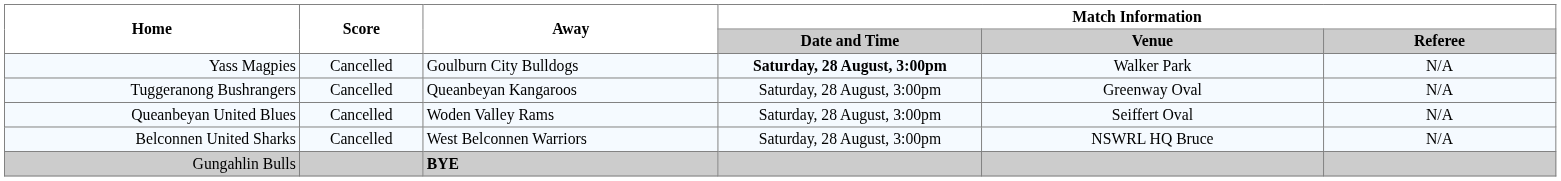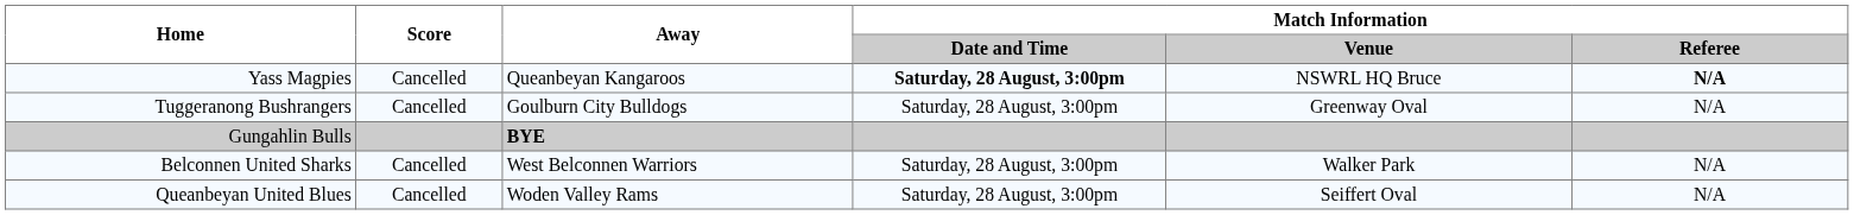Yass Magpies | Away: Goulburn City Bulldogs -> Queanbeyan Kangaroos
Yass Magpies | Match Information / Venue: Walker Park -> NSWRL HQ Bruce
Yass Magpies | Match Information / Referee: normal -> bold
Tuggeranong Bushrangers | Away: Queanbeyan Kangaroos -> Goulburn City Bulldogs
rows swapped: Queanbeyan United Blues <-> Gungahlin Bulls
Belconnen United Sharks | Match Information / Venue: NSWRL HQ Bruce -> Walker Park
